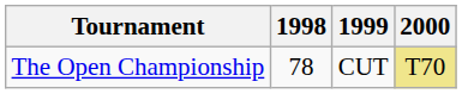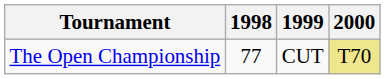The Open Championship | 1998: 78 -> 77
